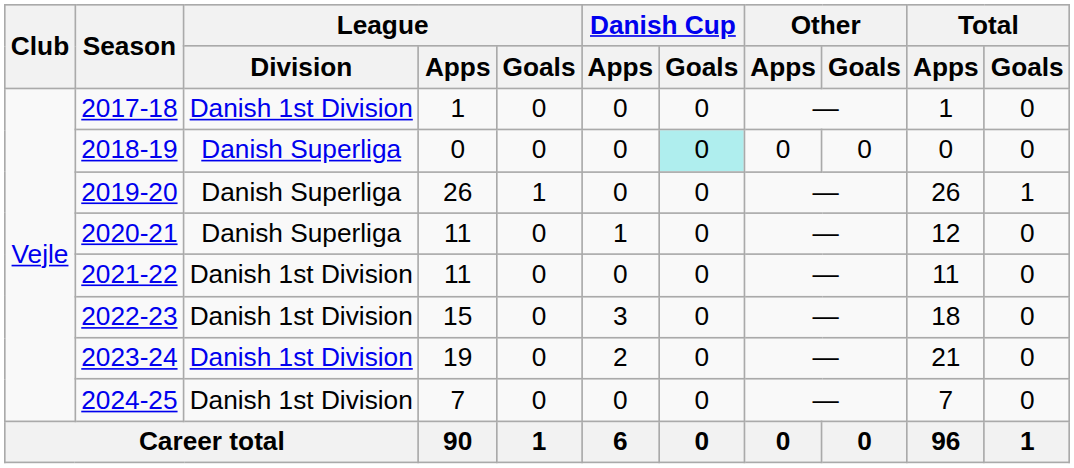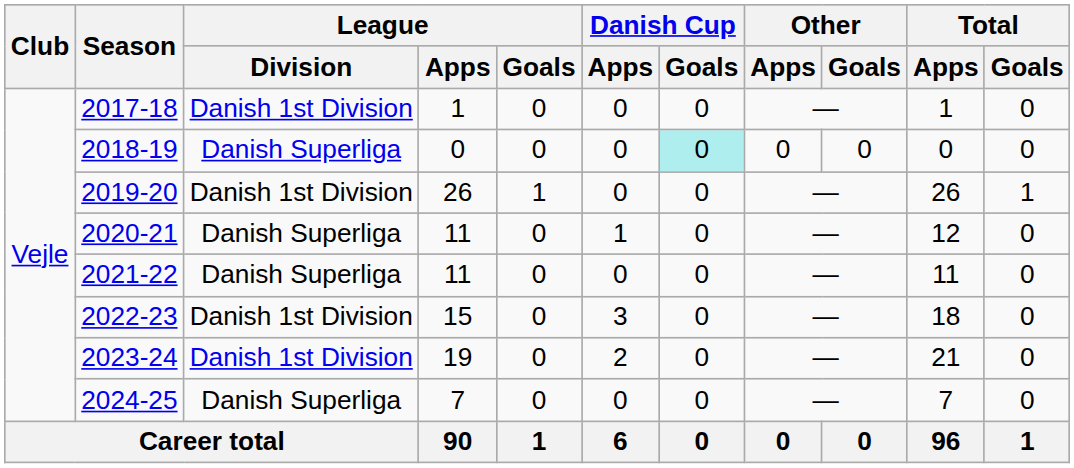2019-20 | League / Division: Danish Superliga -> Danish 1st Division
2021-22 | League / Division: Danish 1st Division -> Danish Superliga
2024-25 | League / Division: Danish 1st Division -> Danish Superliga
